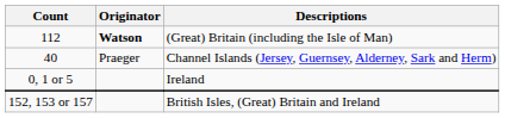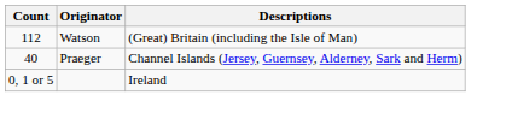112 | Originator: bold -> normal
- row: 152, 153 or 157 | British Isles, (Great) Britain and Ireland
